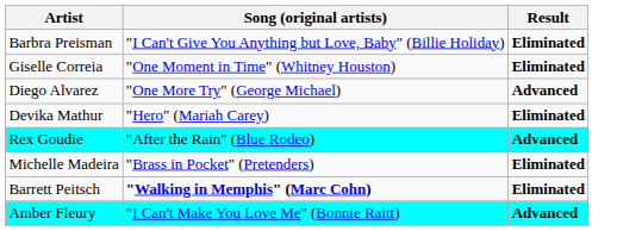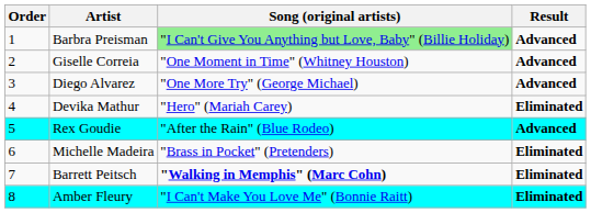+ column: Order | 1 | 2 | 3 | 4 | 5 | 6 | 7 | 8
Barbra Preisman | Song (original artists): no background -> lightgreen background
Barbra Preisman | Result: Eliminated -> Advanced
Giselle Correia | Result: Eliminated -> Advanced
Amber Fleury | Result: Advanced -> Eliminated
